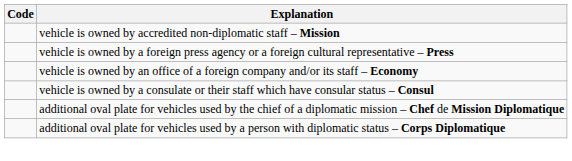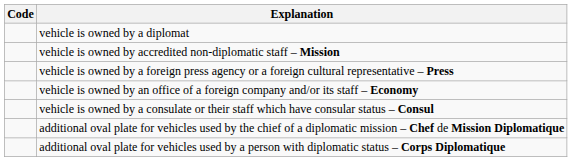+ row: vehicle is owned by a diplomat
